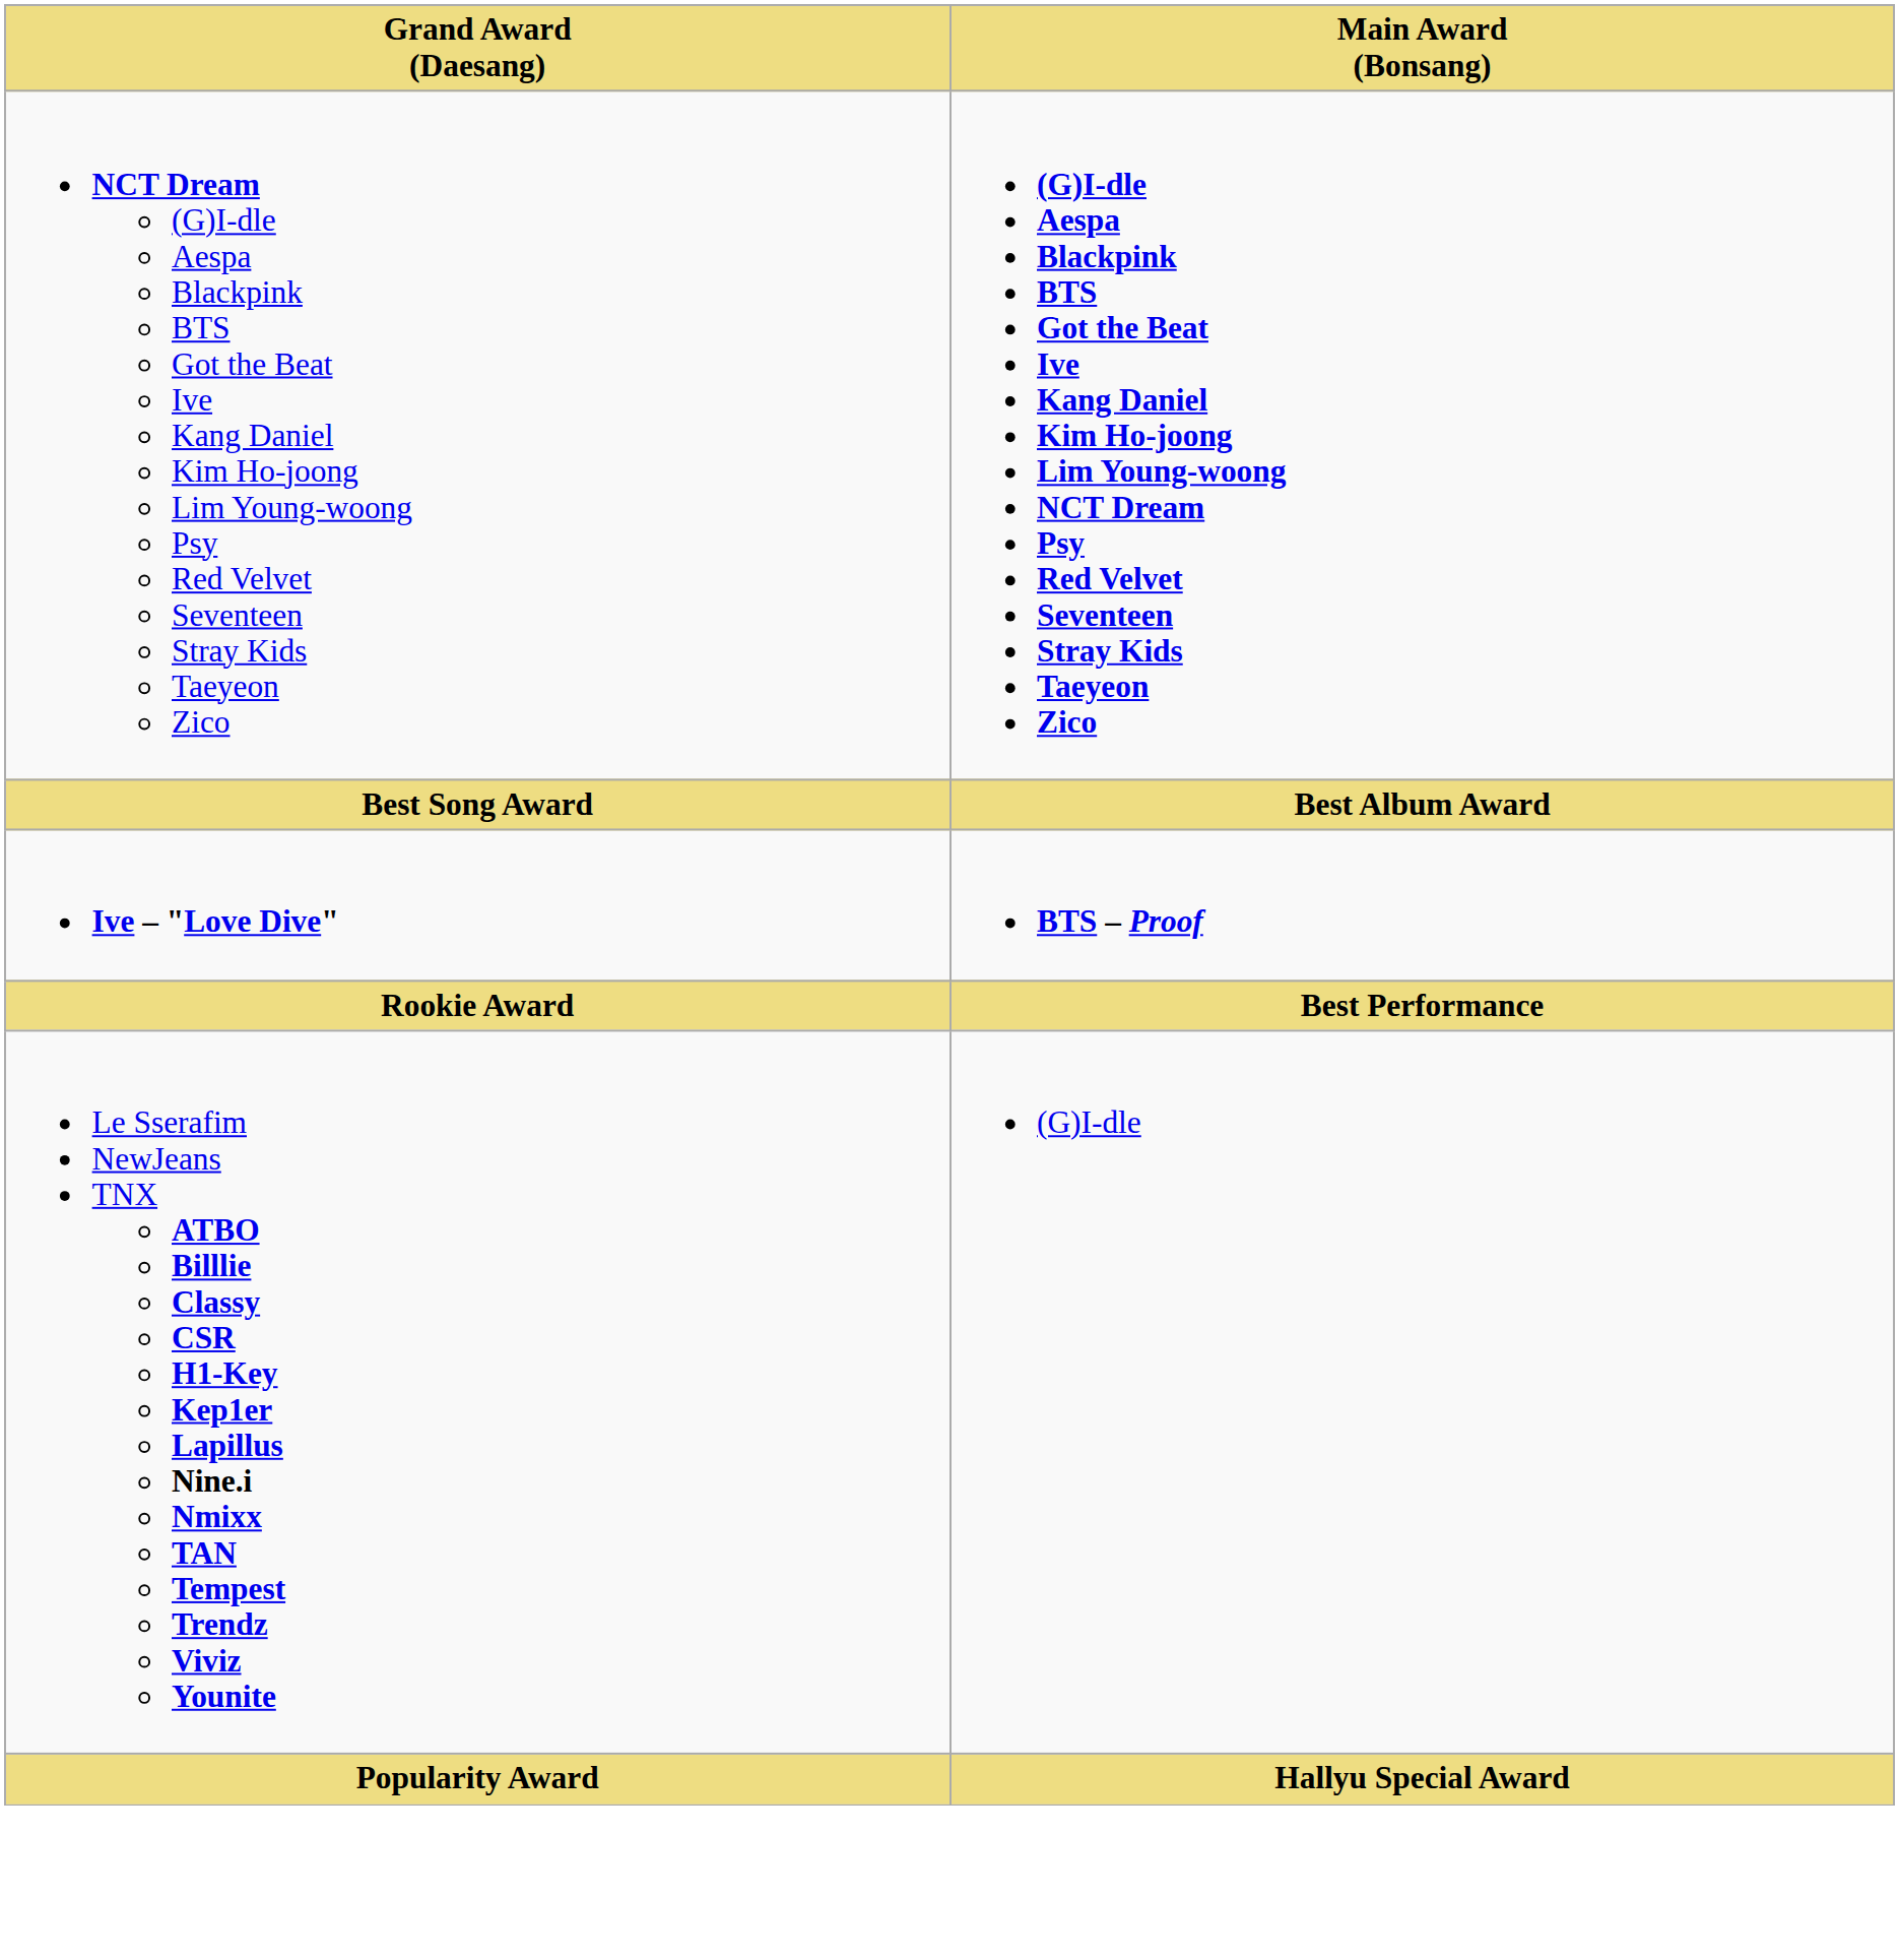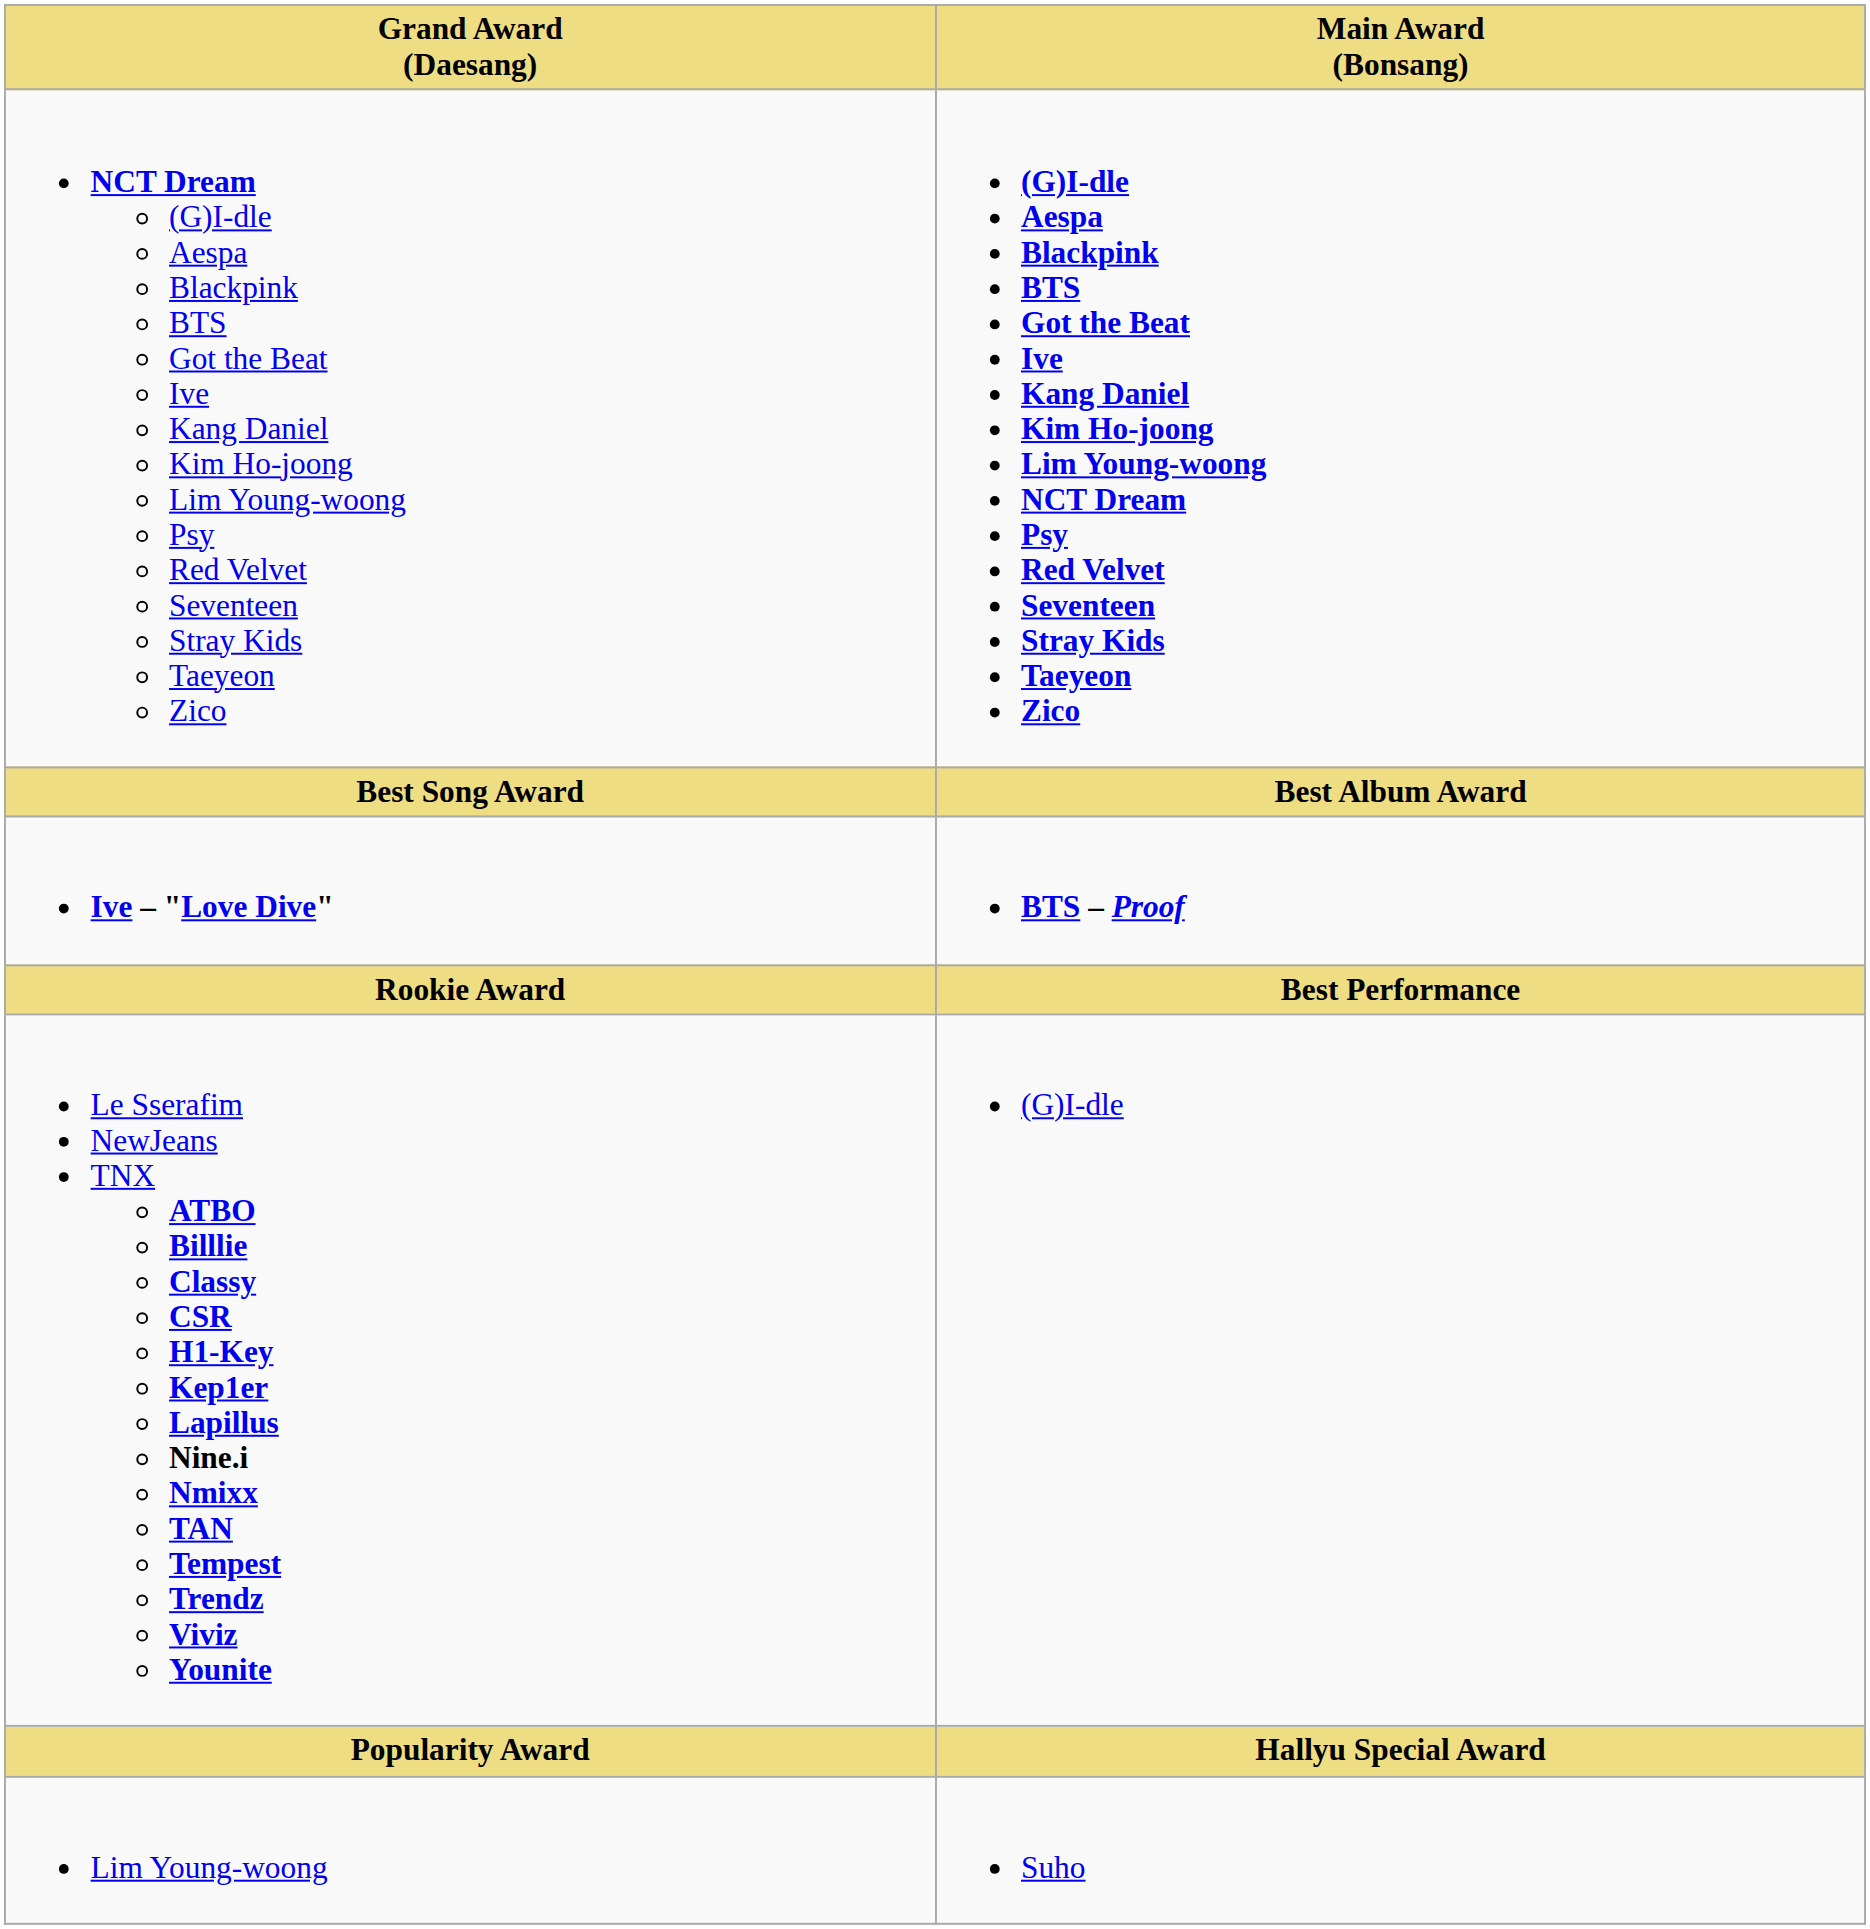+ row: Lim Young-woong | Suho
